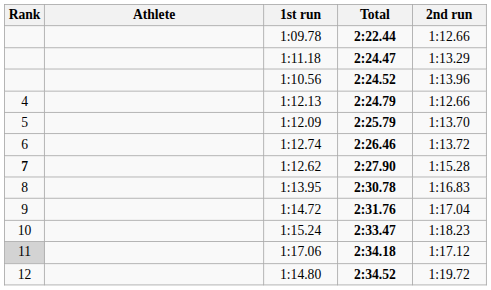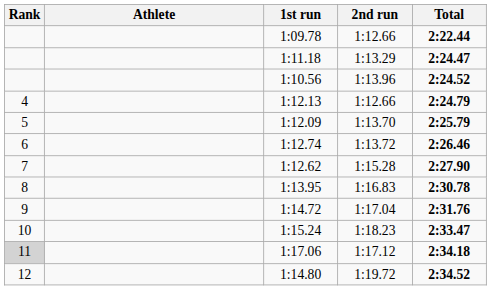columns swapped: 2nd run <-> Total
1:12.62 | Rank: bold -> normal
